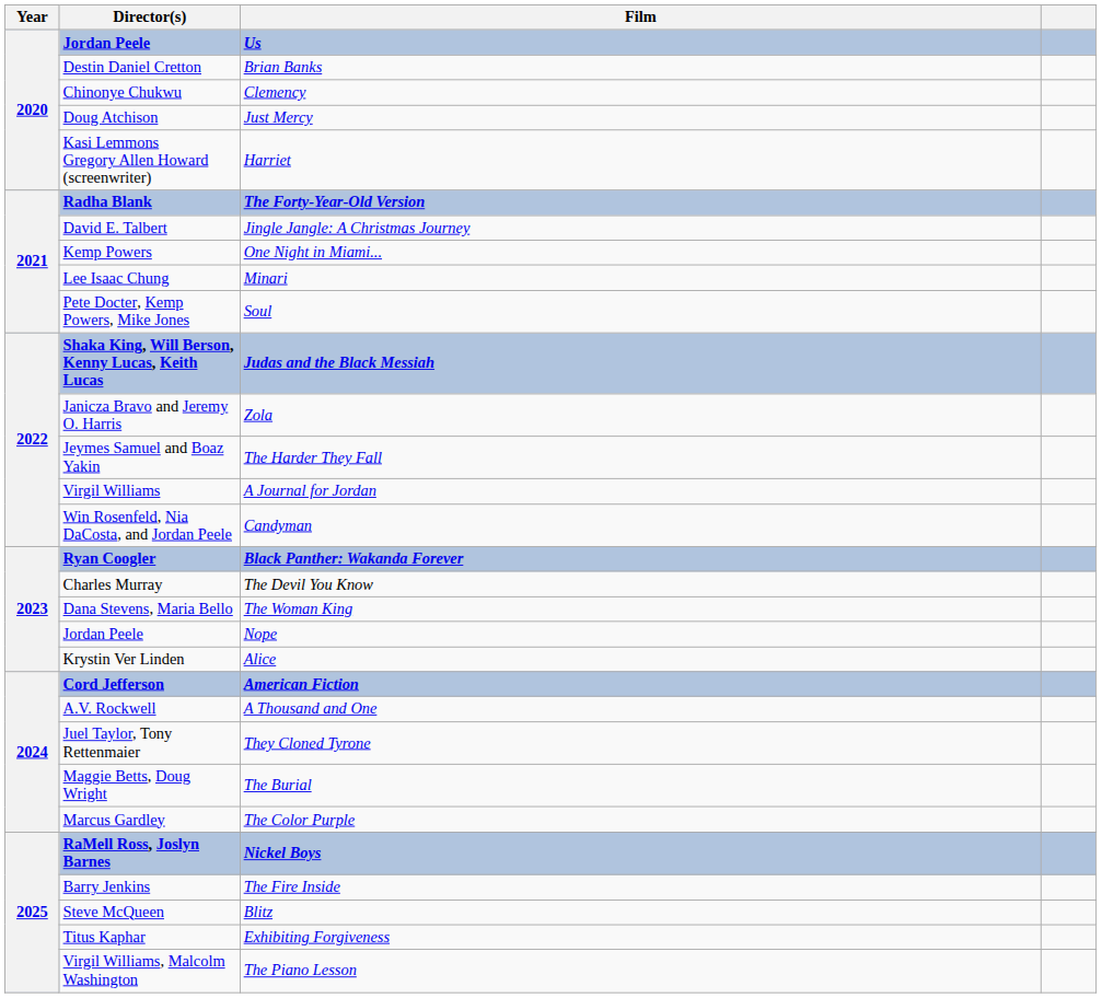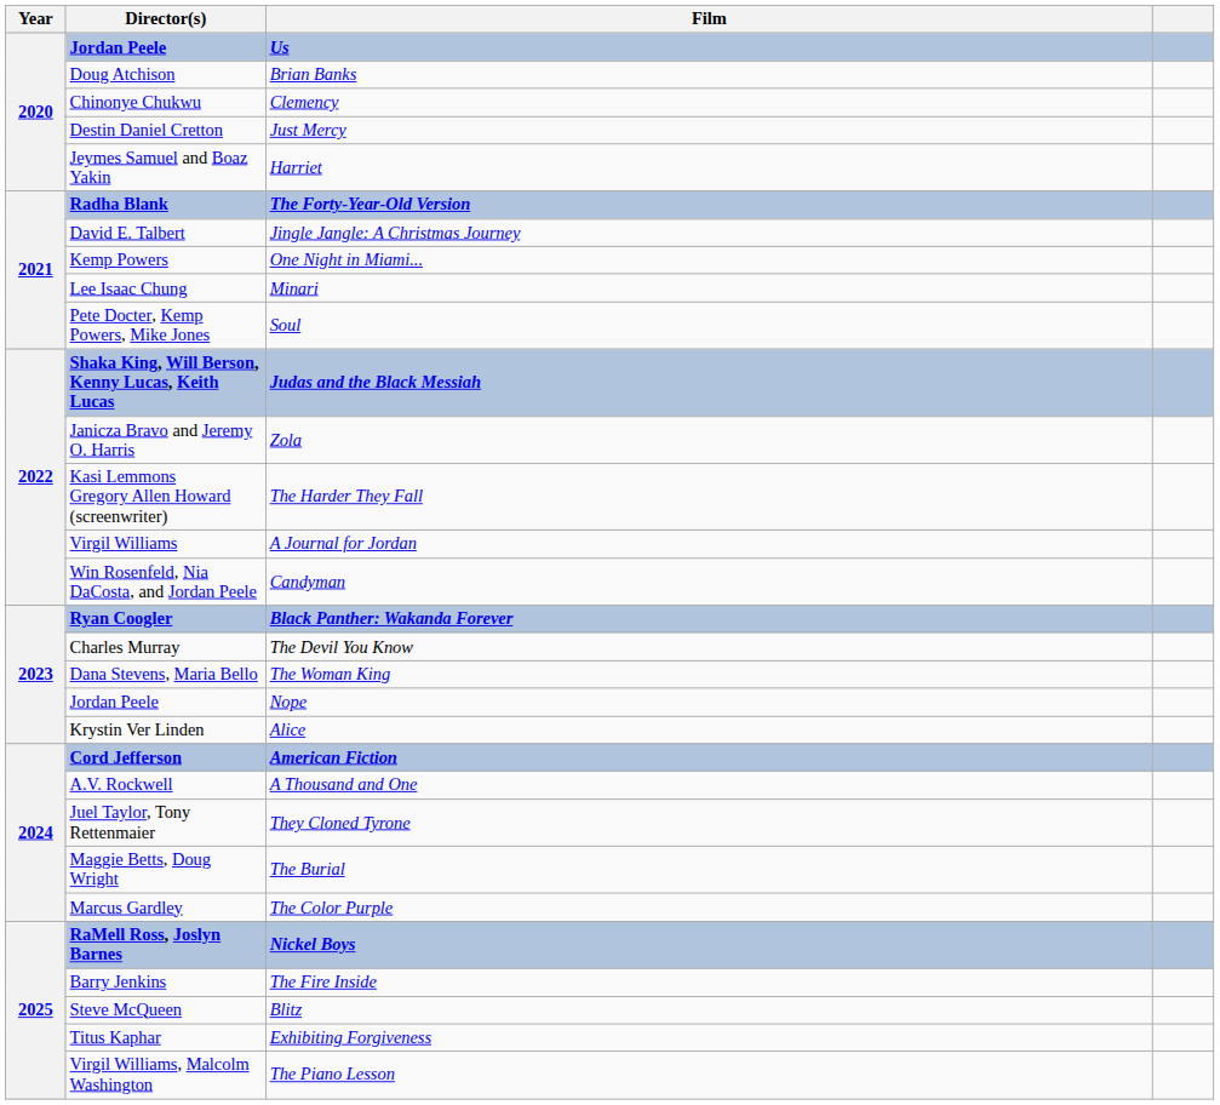Brian Banks | Director(s): Destin Daniel Cretton -> Doug Atchison
Just Mercy | Director(s): Doug Atchison -> Destin Daniel Cretton
Harriet | Director(s): Kasi Lemmons Gregory Allen Howard (screenwriter) -> Jeymes Samuel and Boaz Yakin
The Harder They Fall | Director(s): Jeymes Samuel and Boaz Yakin -> Kasi Lemmons Gregory Allen Howard (screenwriter)
